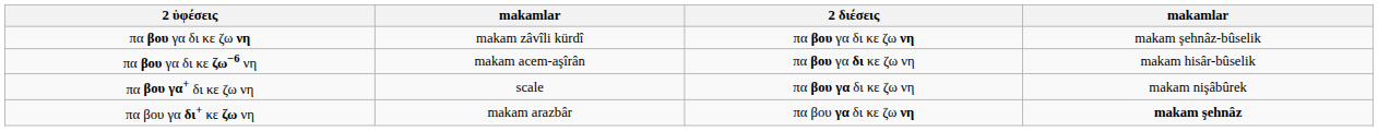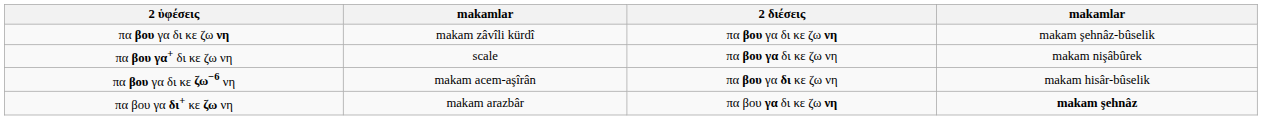rows swapped: πα βου γα δι κε ζω−6 νη <-> πα βου γα+ δι κε ζω νη
